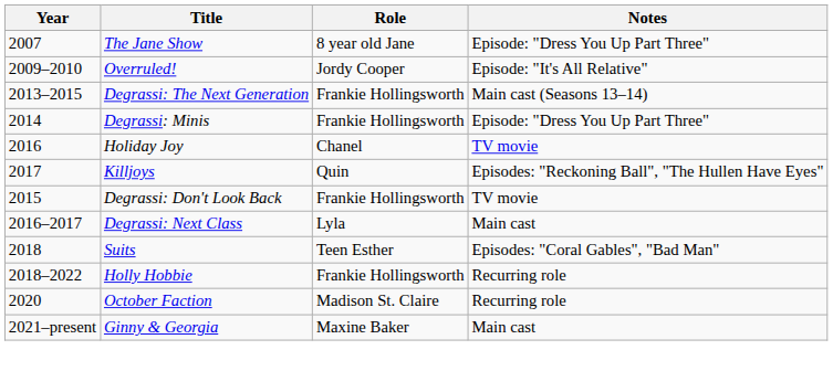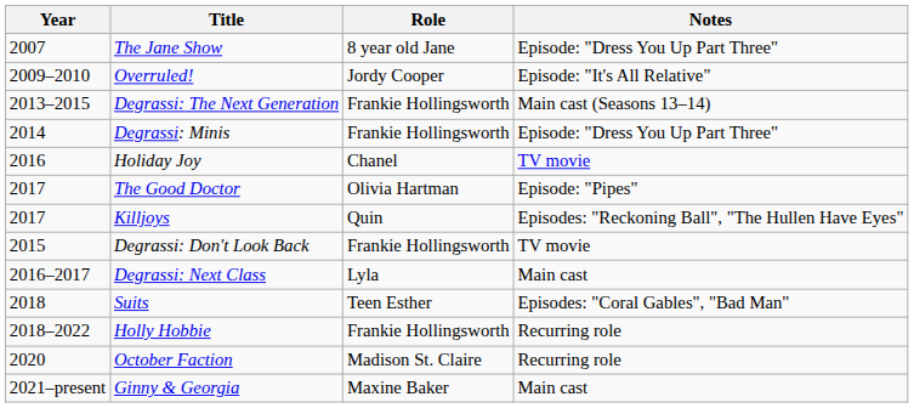+ row: 2017 | The Good Doctor | Olivia Hartman | Episode: "Pipes"
